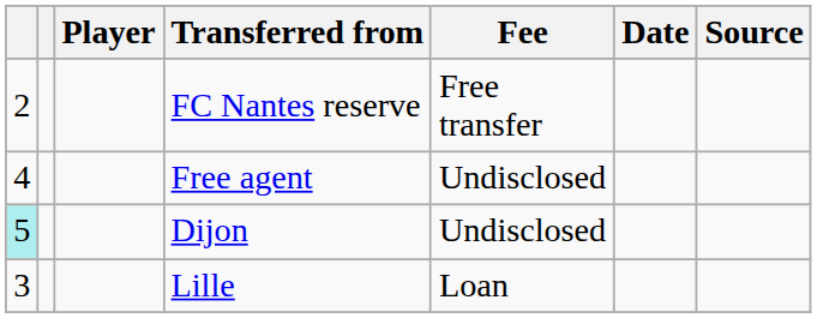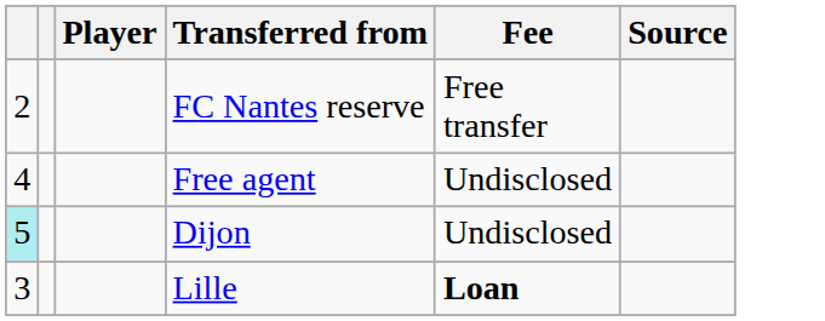- column: Date
Lille | Fee: normal -> bold
